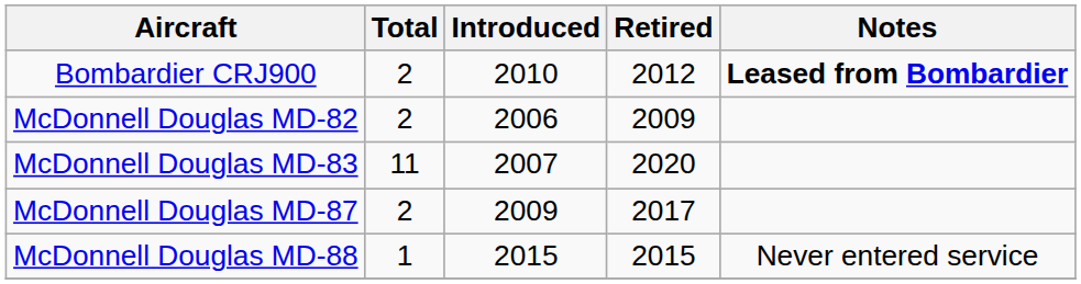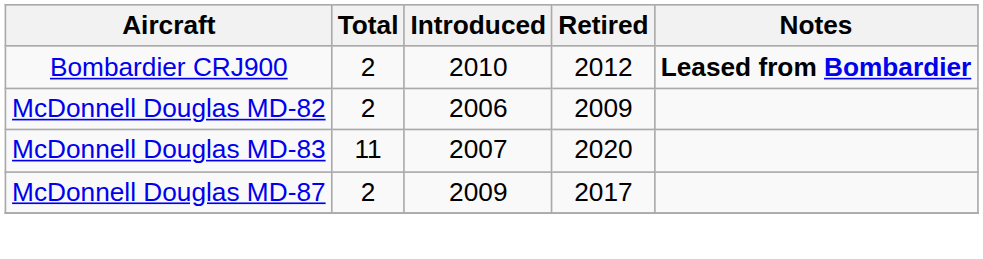- row: McDonnell Douglas MD-88 | 1 | 2015 | 2015 | Never entered service
